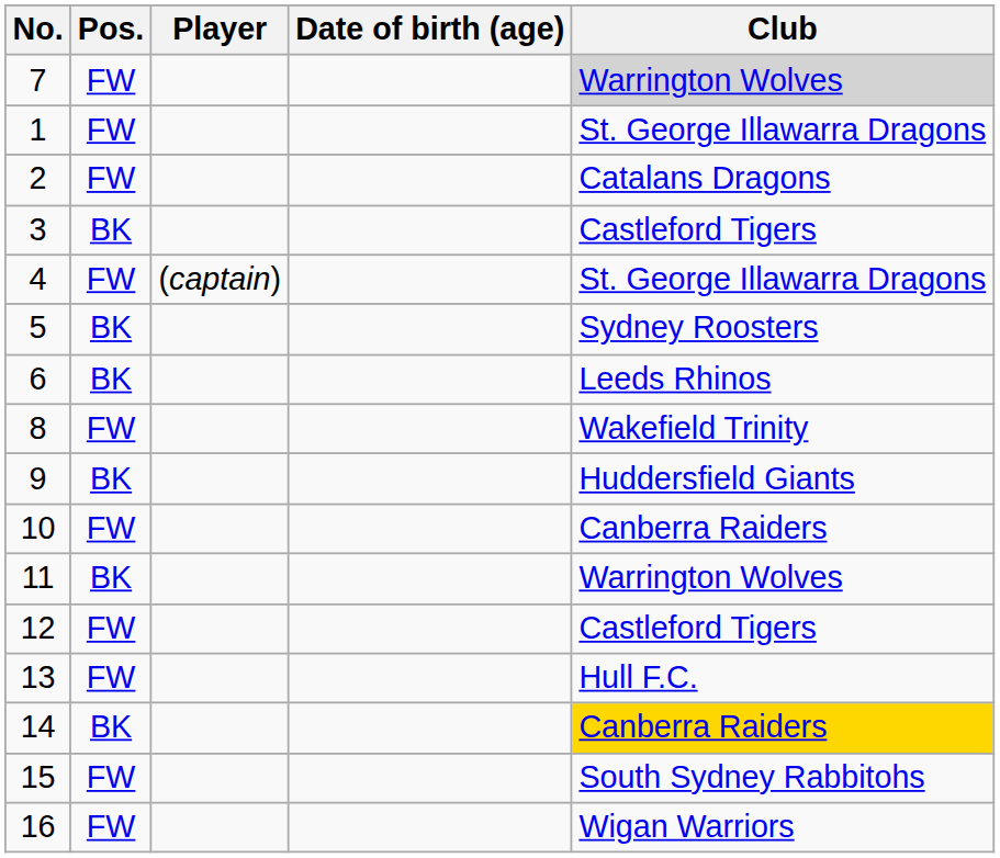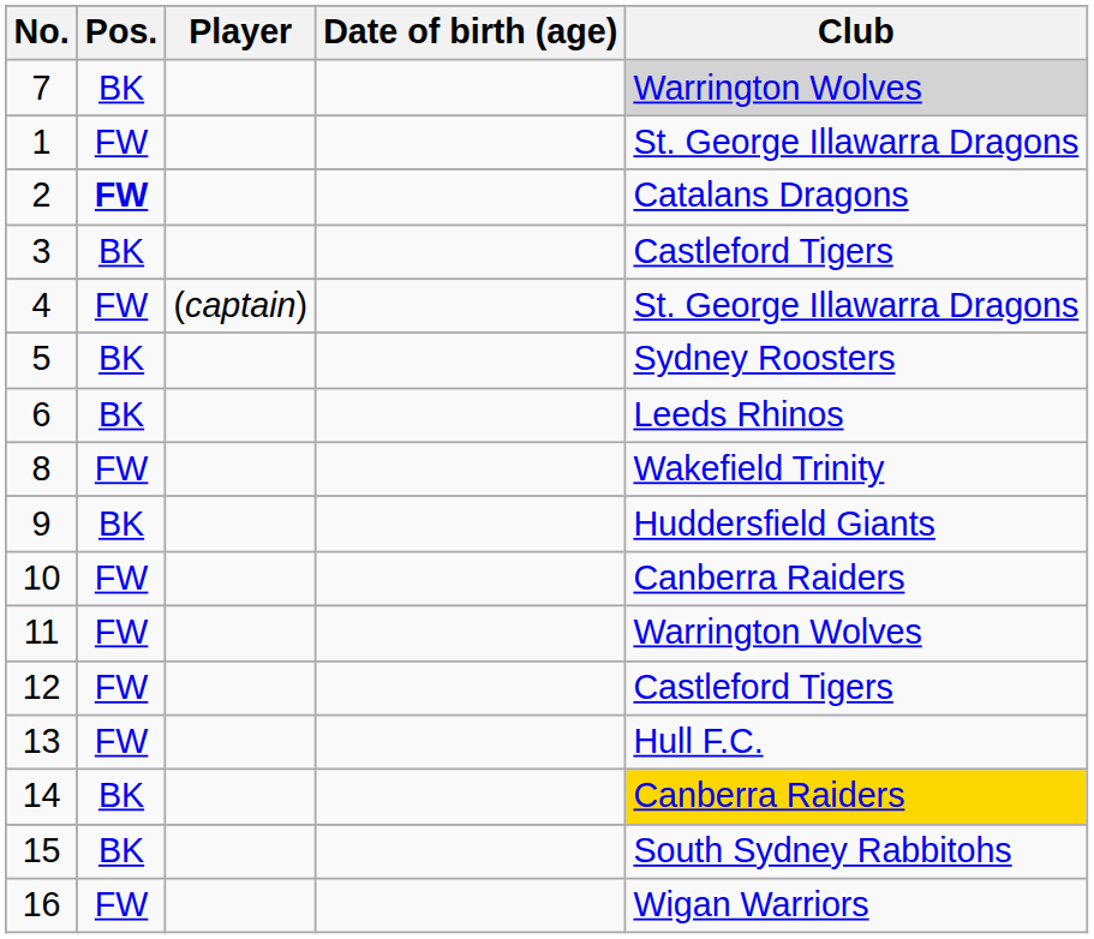7 | Pos.: FW -> BK
2 | Pos.: normal -> bold
11 | Pos.: BK -> FW
15 | Pos.: FW -> BK
